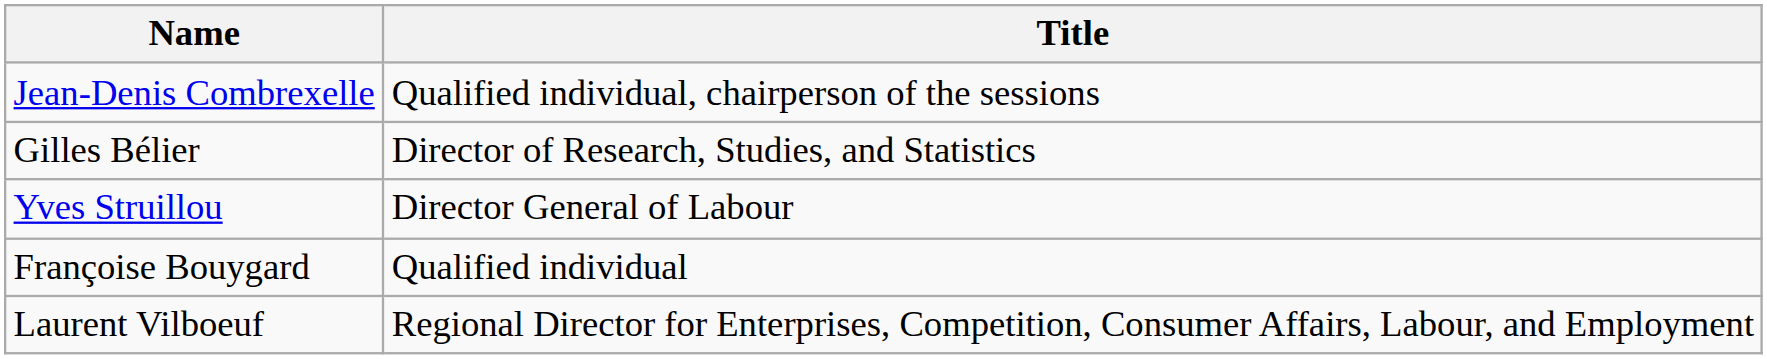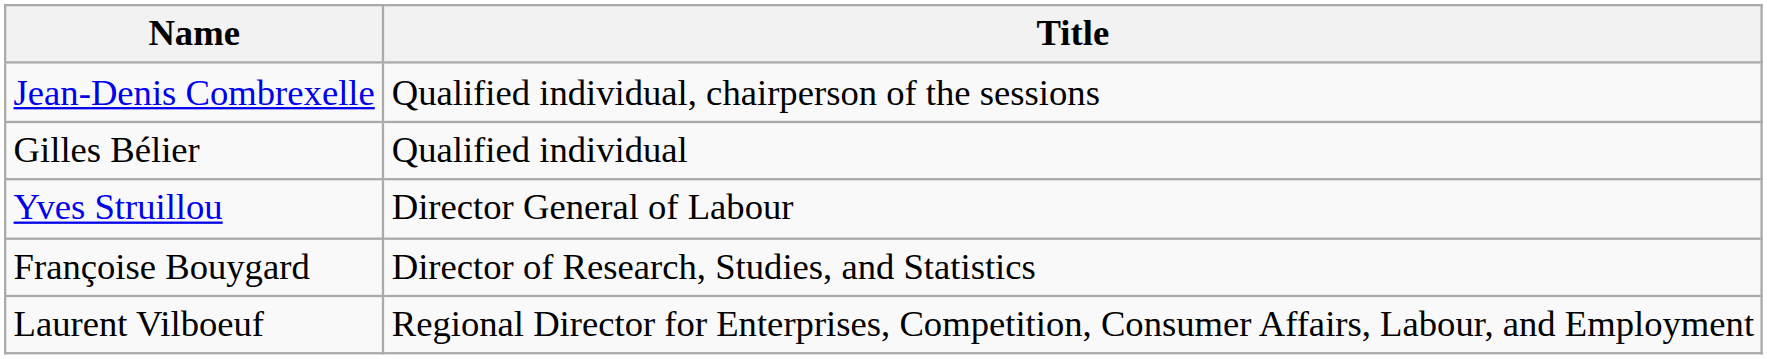Gilles Bélier | Title: Director of Research, Studies, and Statistics -> Qualified individual
Françoise Bouygard | Title: Qualified individual -> Director of Research, Studies, and Statistics
